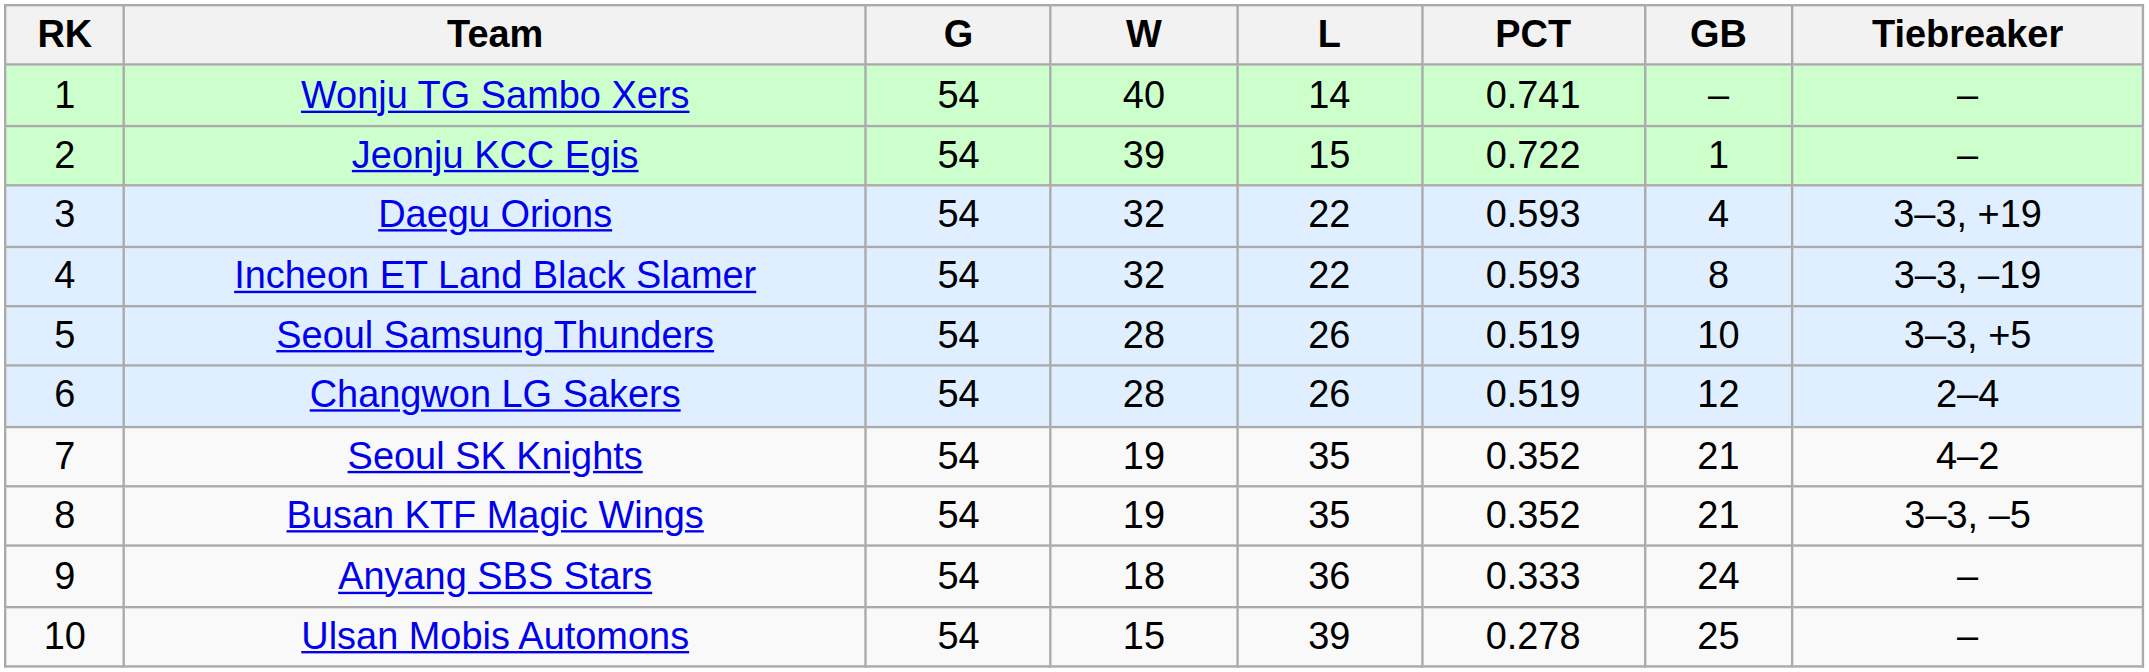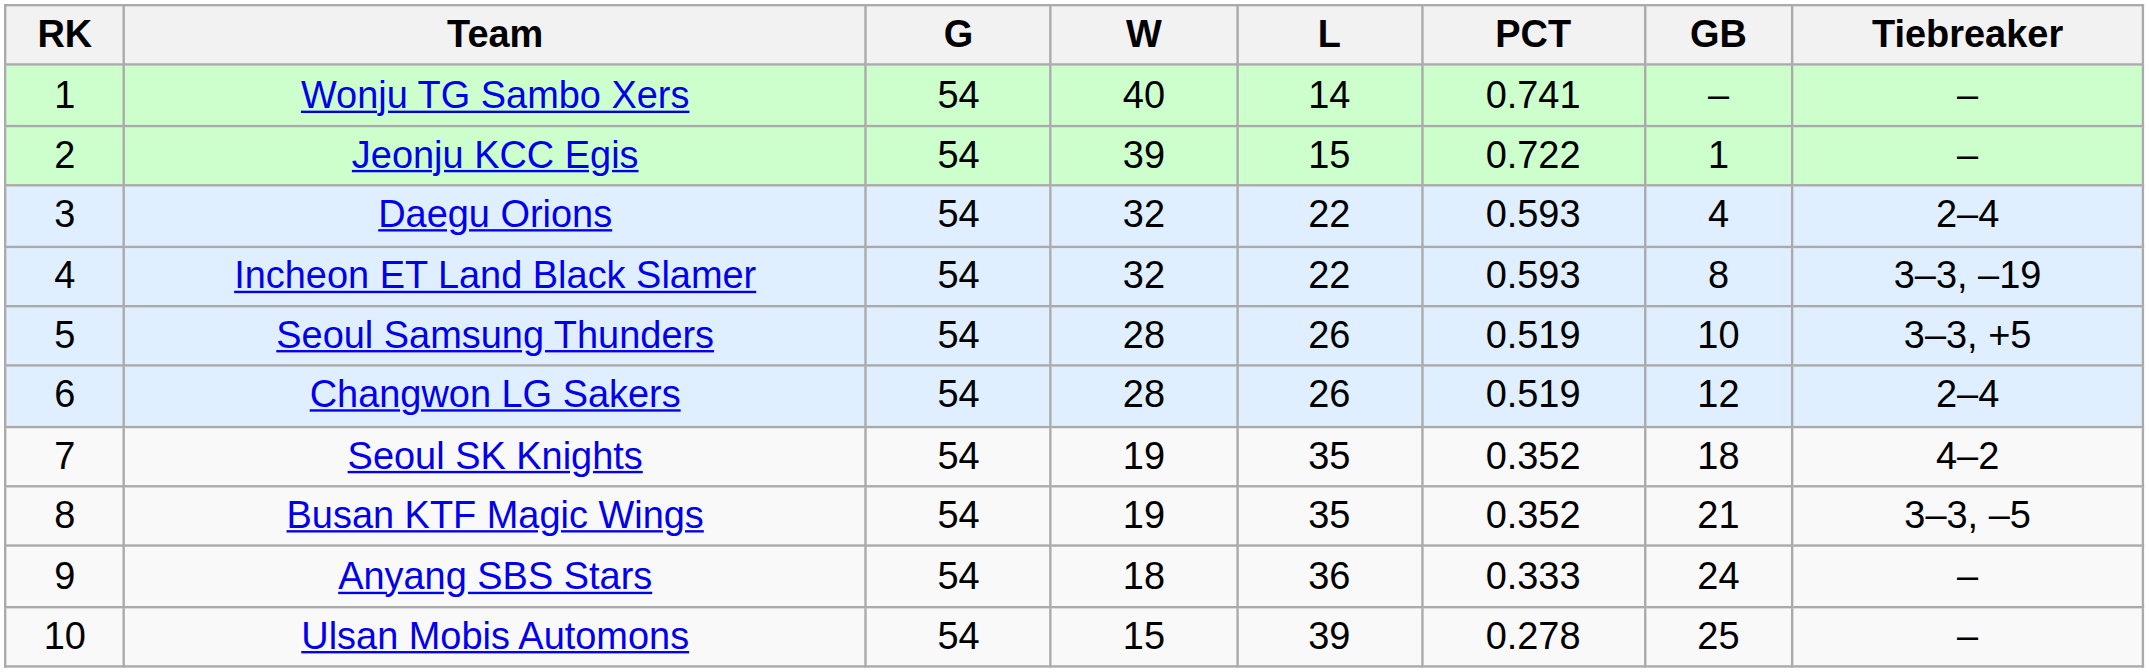Daegu Orions | Tiebreaker: 3–3, +19 -> 2–4
Seoul SK Knights | GB: 21 -> 18
